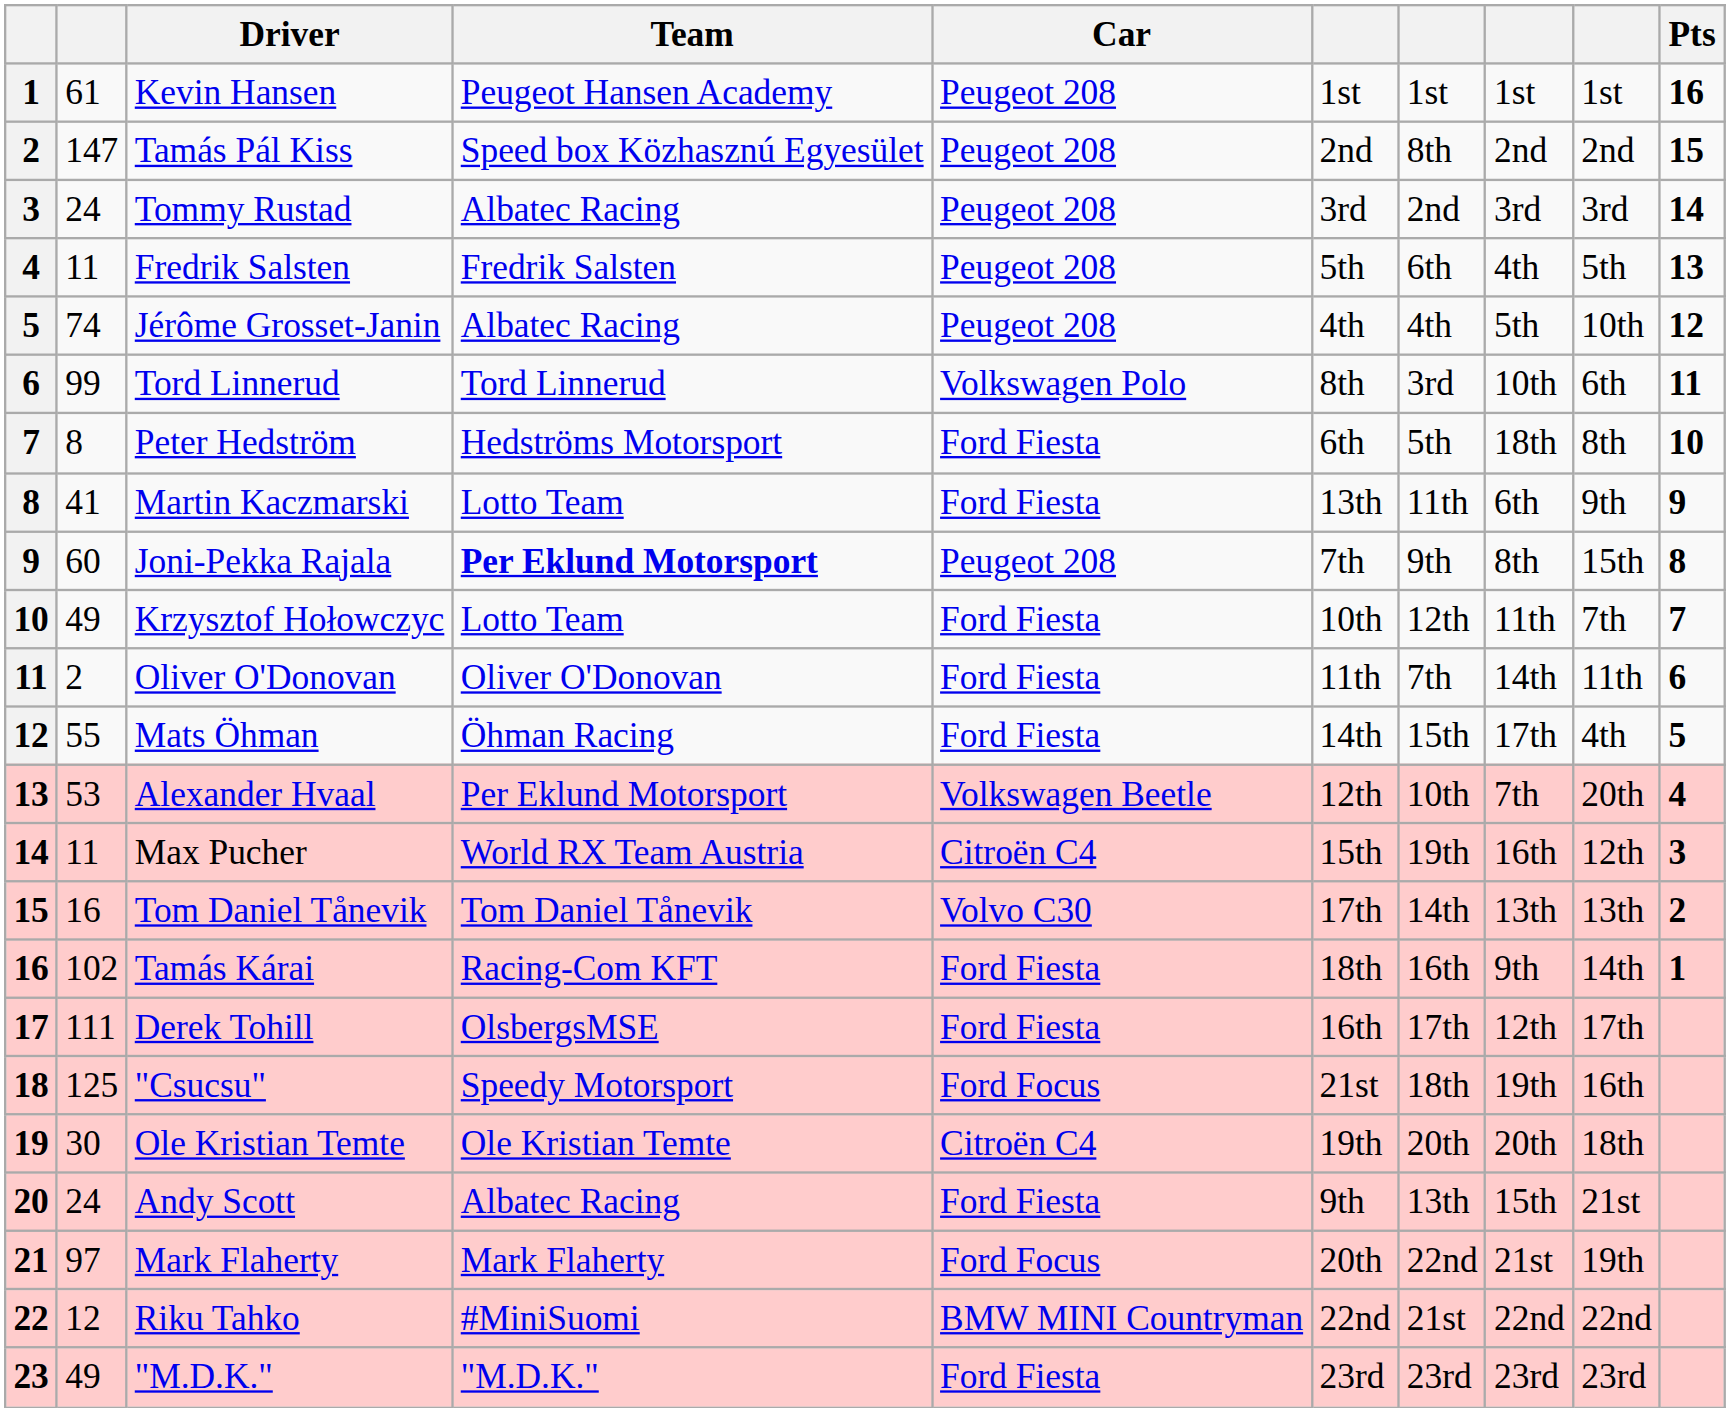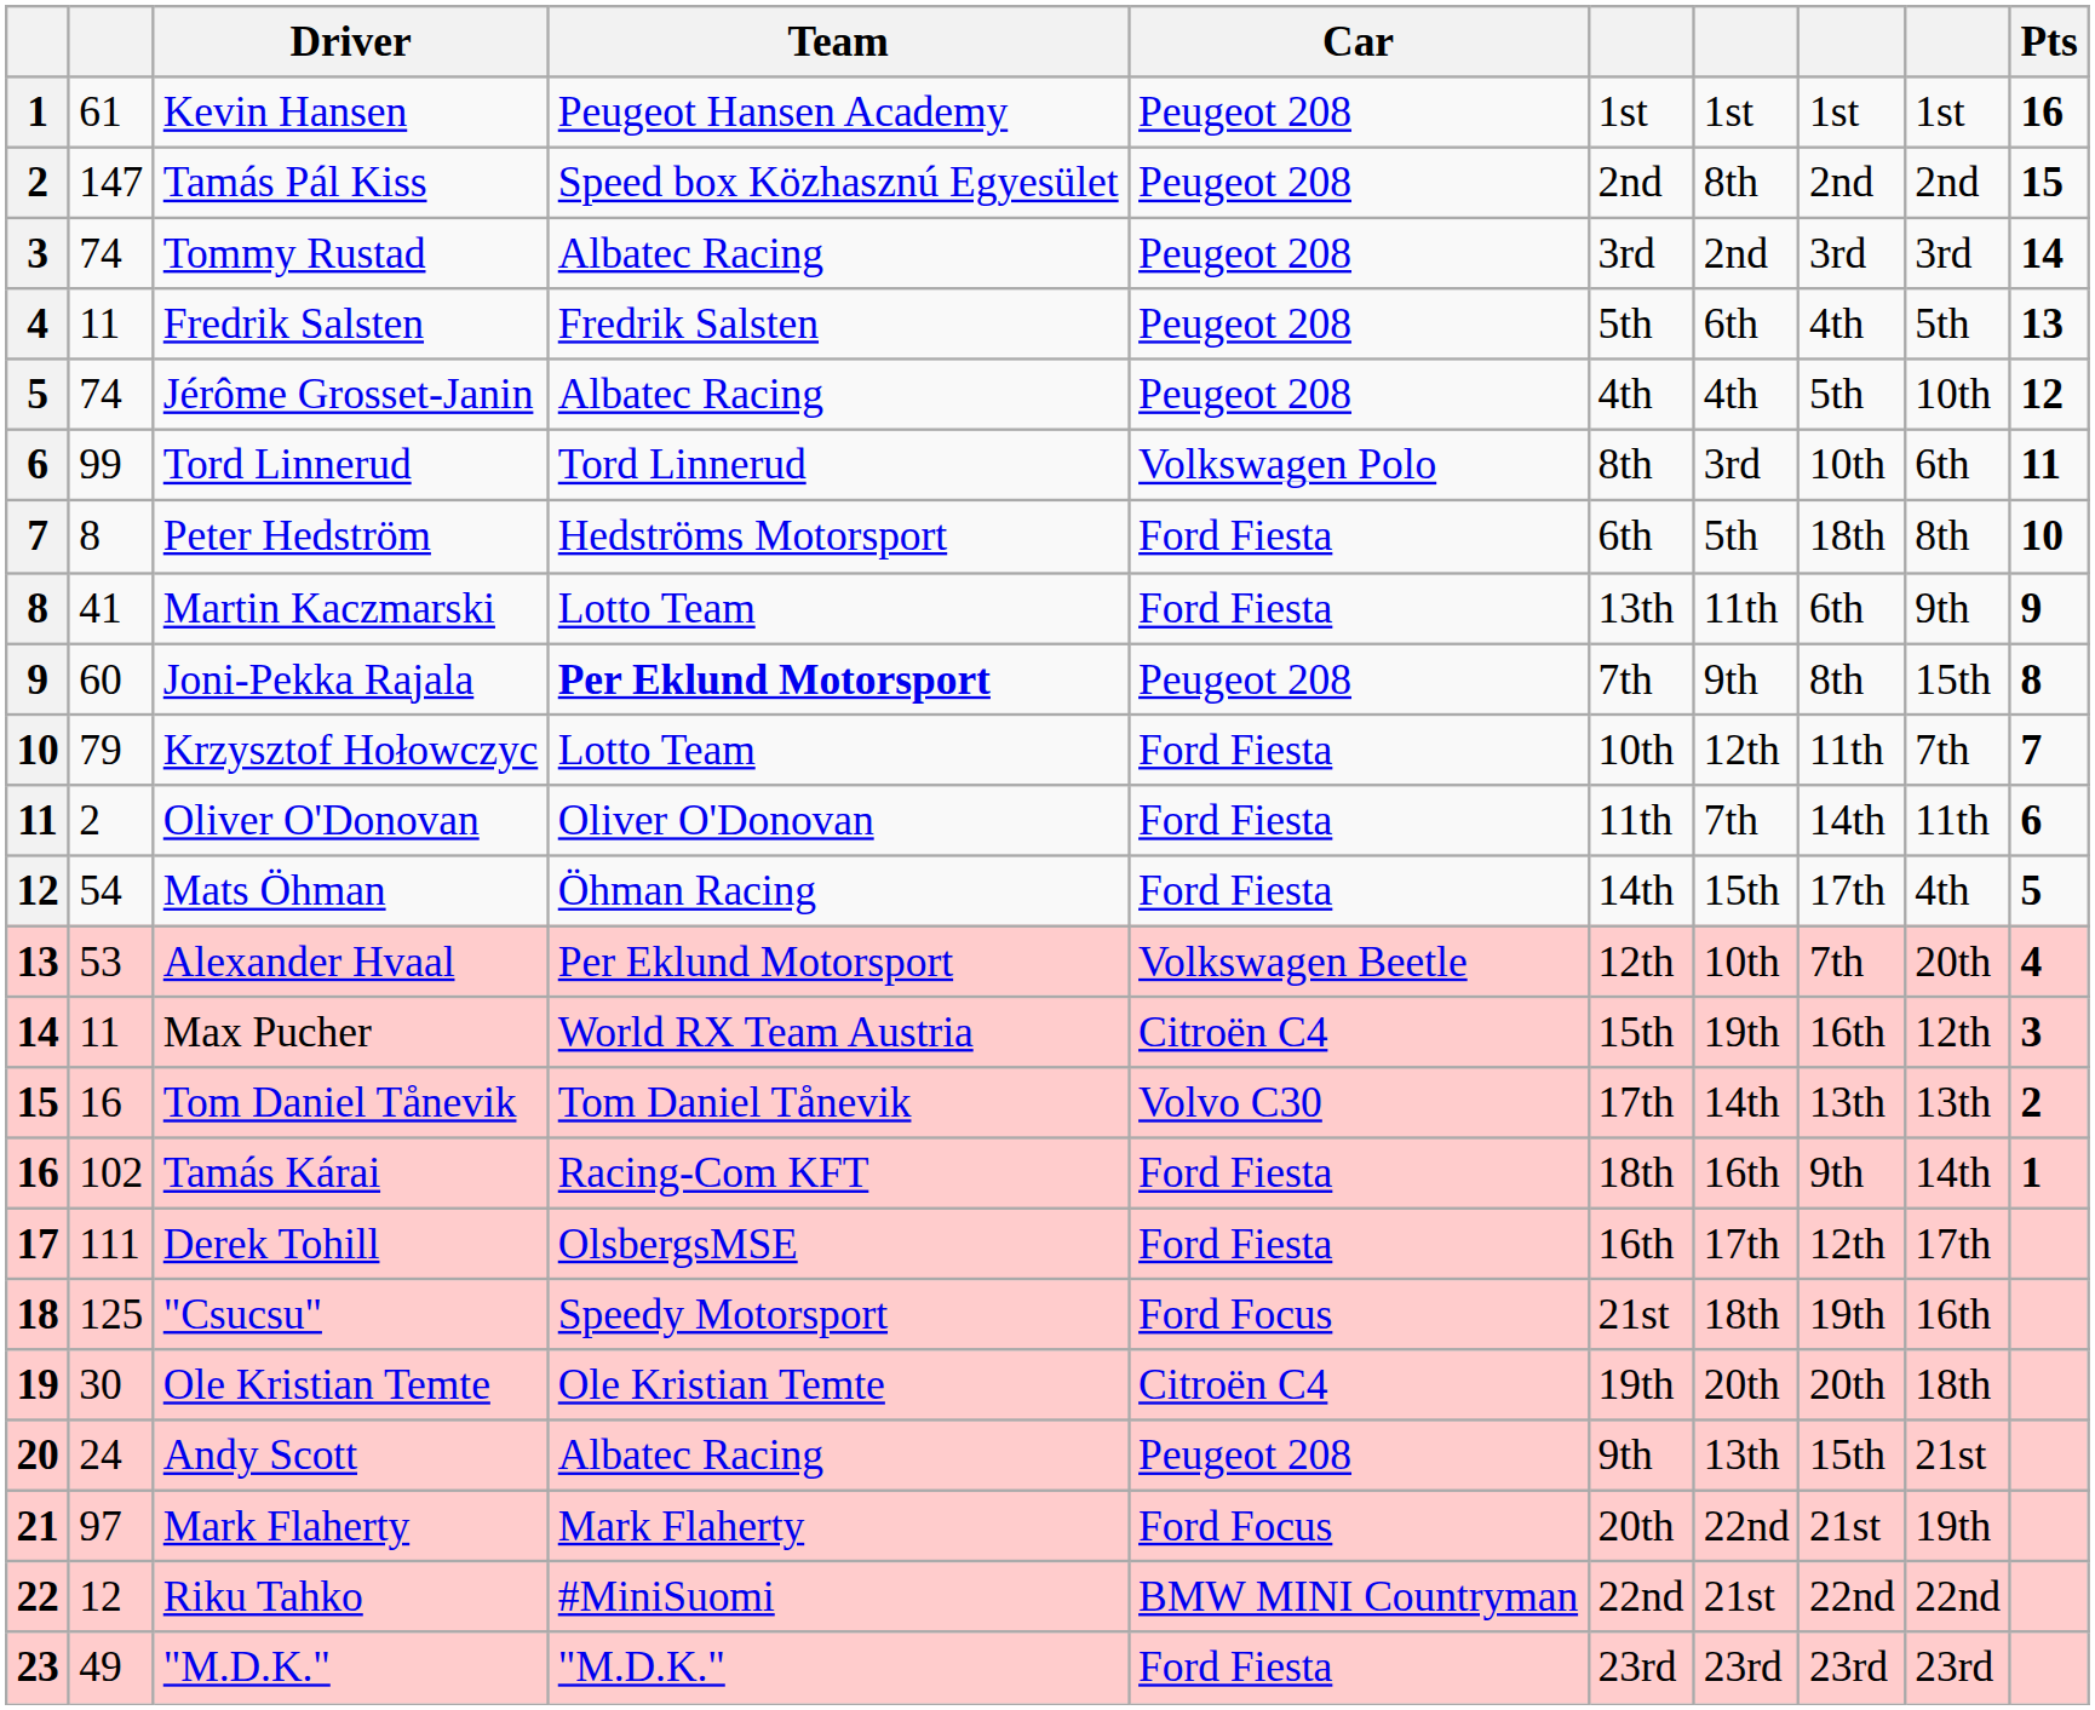Tommy Rustad | column 2: 24 -> 74
Krzysztof Hołowczyc | column 2: 49 -> 79
Mats Öhman | column 2: 55 -> 54
Andy Scott | Car: Ford Fiesta -> Peugeot 208
